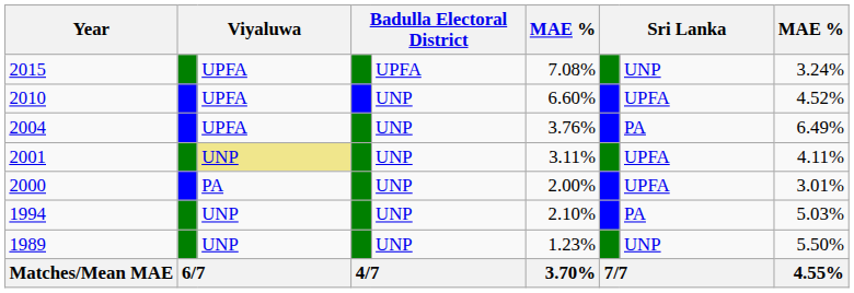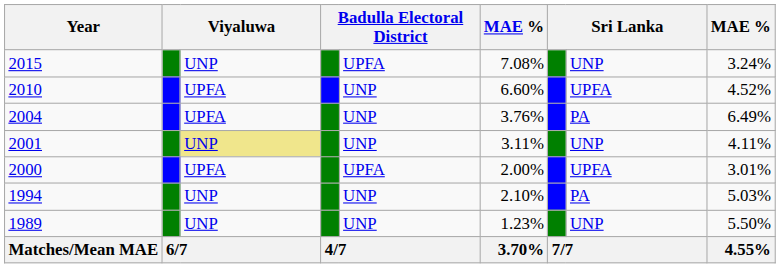2015 | column 3: UPFA -> UNP
2001 | column 8: UPFA -> UNP
2000 | column 3: PA -> UPFA
2000 | column 5: UNP -> UPFA
